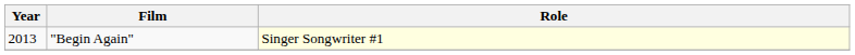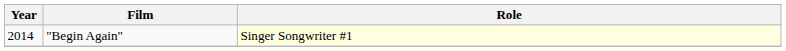"Begin Again" | Year: 2013 -> 2014
